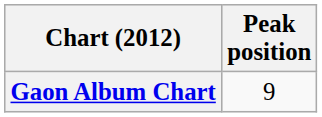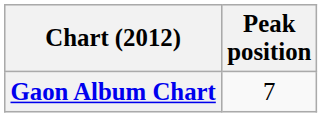Gaon Album Chart | Peak position: 9 -> 7
